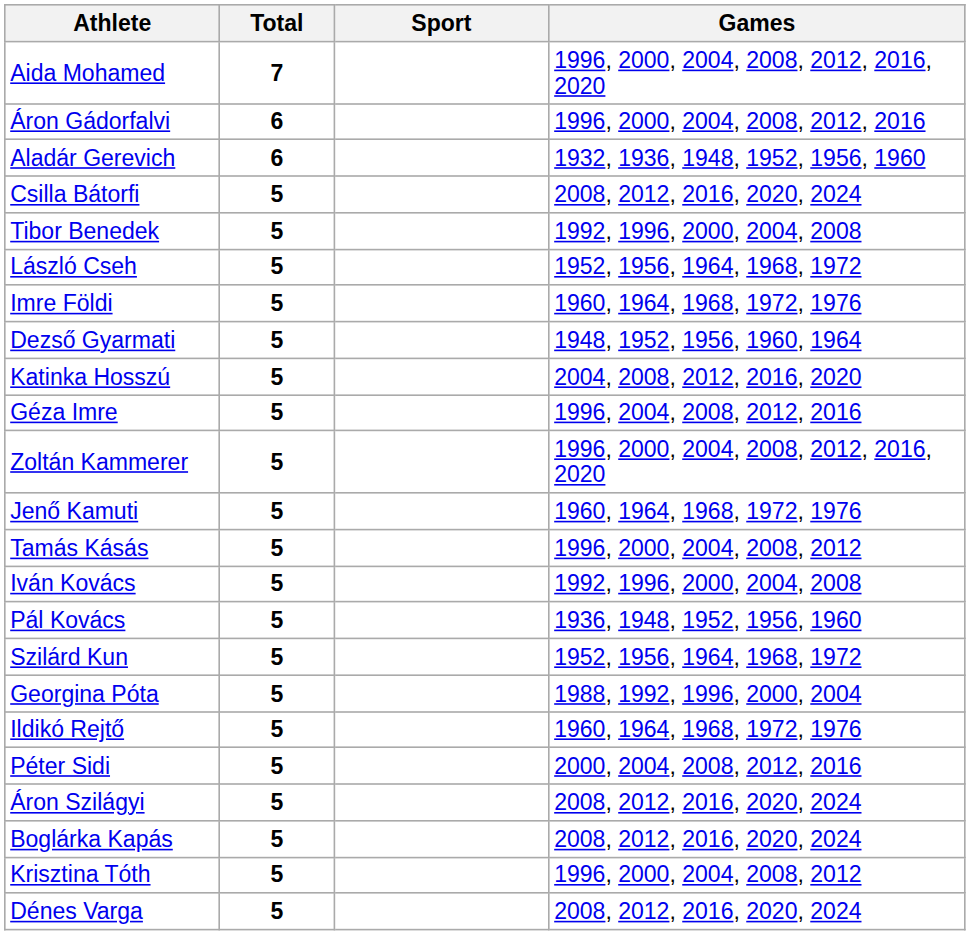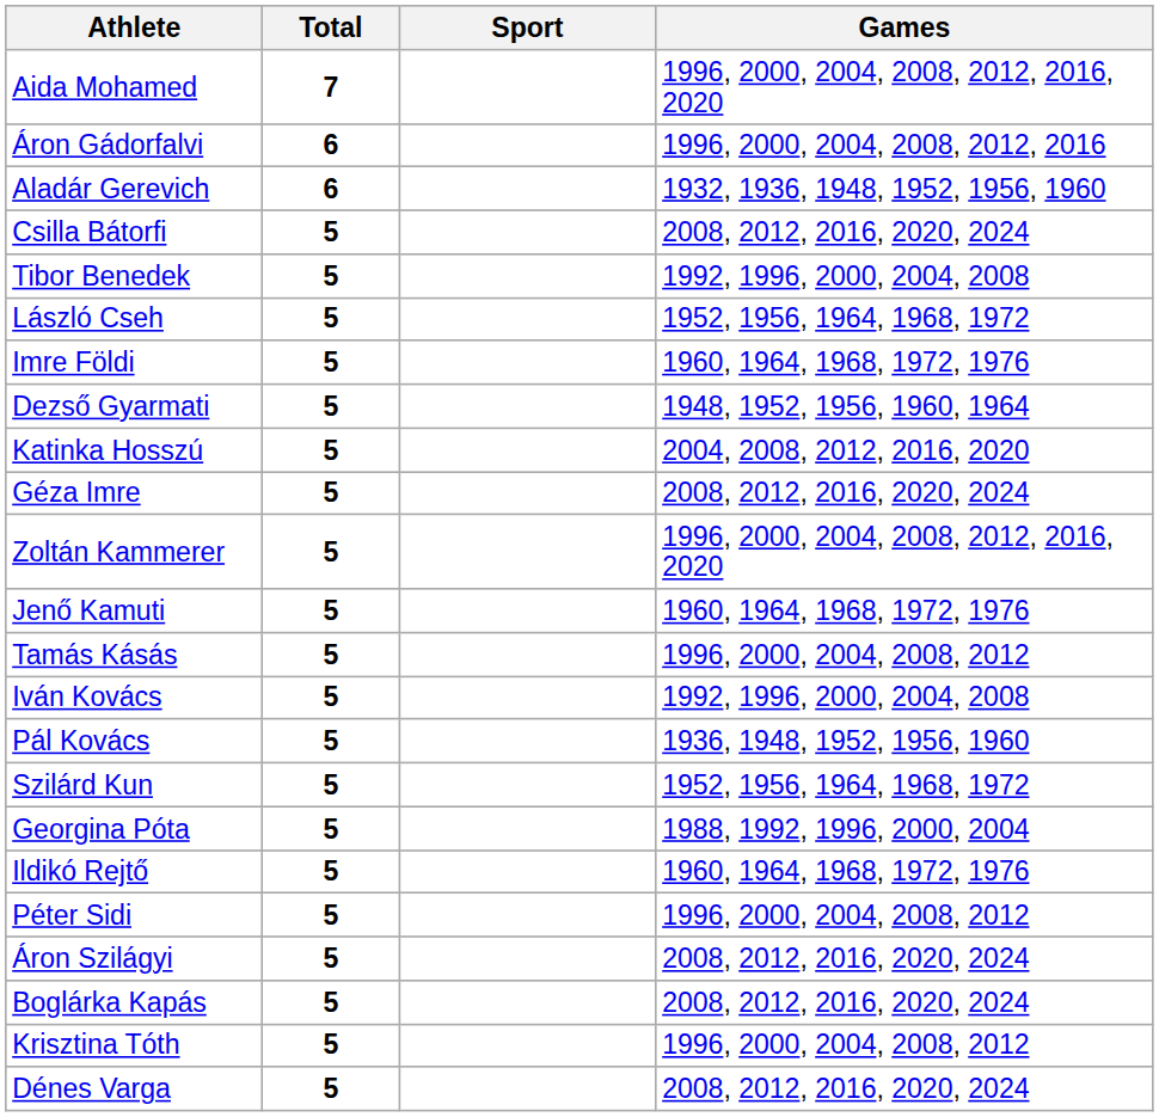Géza Imre | Games: 1996, 2004, 2008, 2012, 2016 -> 2008, 2012, 2016, 2020, 2024
Péter Sidi | Games: 2000, 2004, 2008, 2012, 2016 -> 1996, 2000, 2004, 2008, 2012
